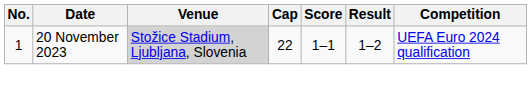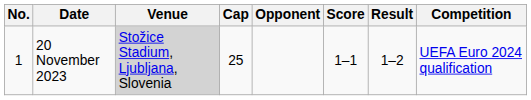+ column: Opponent
20 November 2023 | Cap: 22 -> 25
